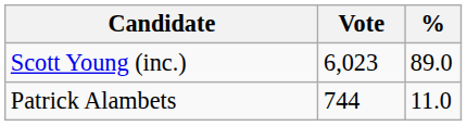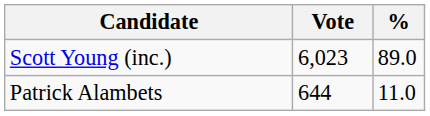Patrick Alambets | Vote: 744 -> 644
